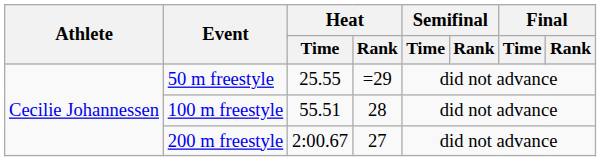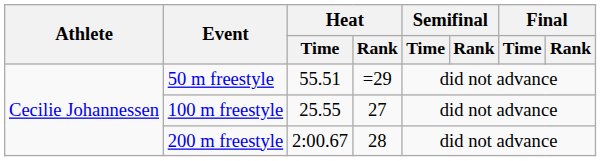50 m freestyle | Heat / Time: 25.55 -> 55.51
100 m freestyle | Heat / Time: 55.51 -> 25.55
100 m freestyle | Heat / Rank: 28 -> 27
200 m freestyle | Heat / Rank: 27 -> 28
